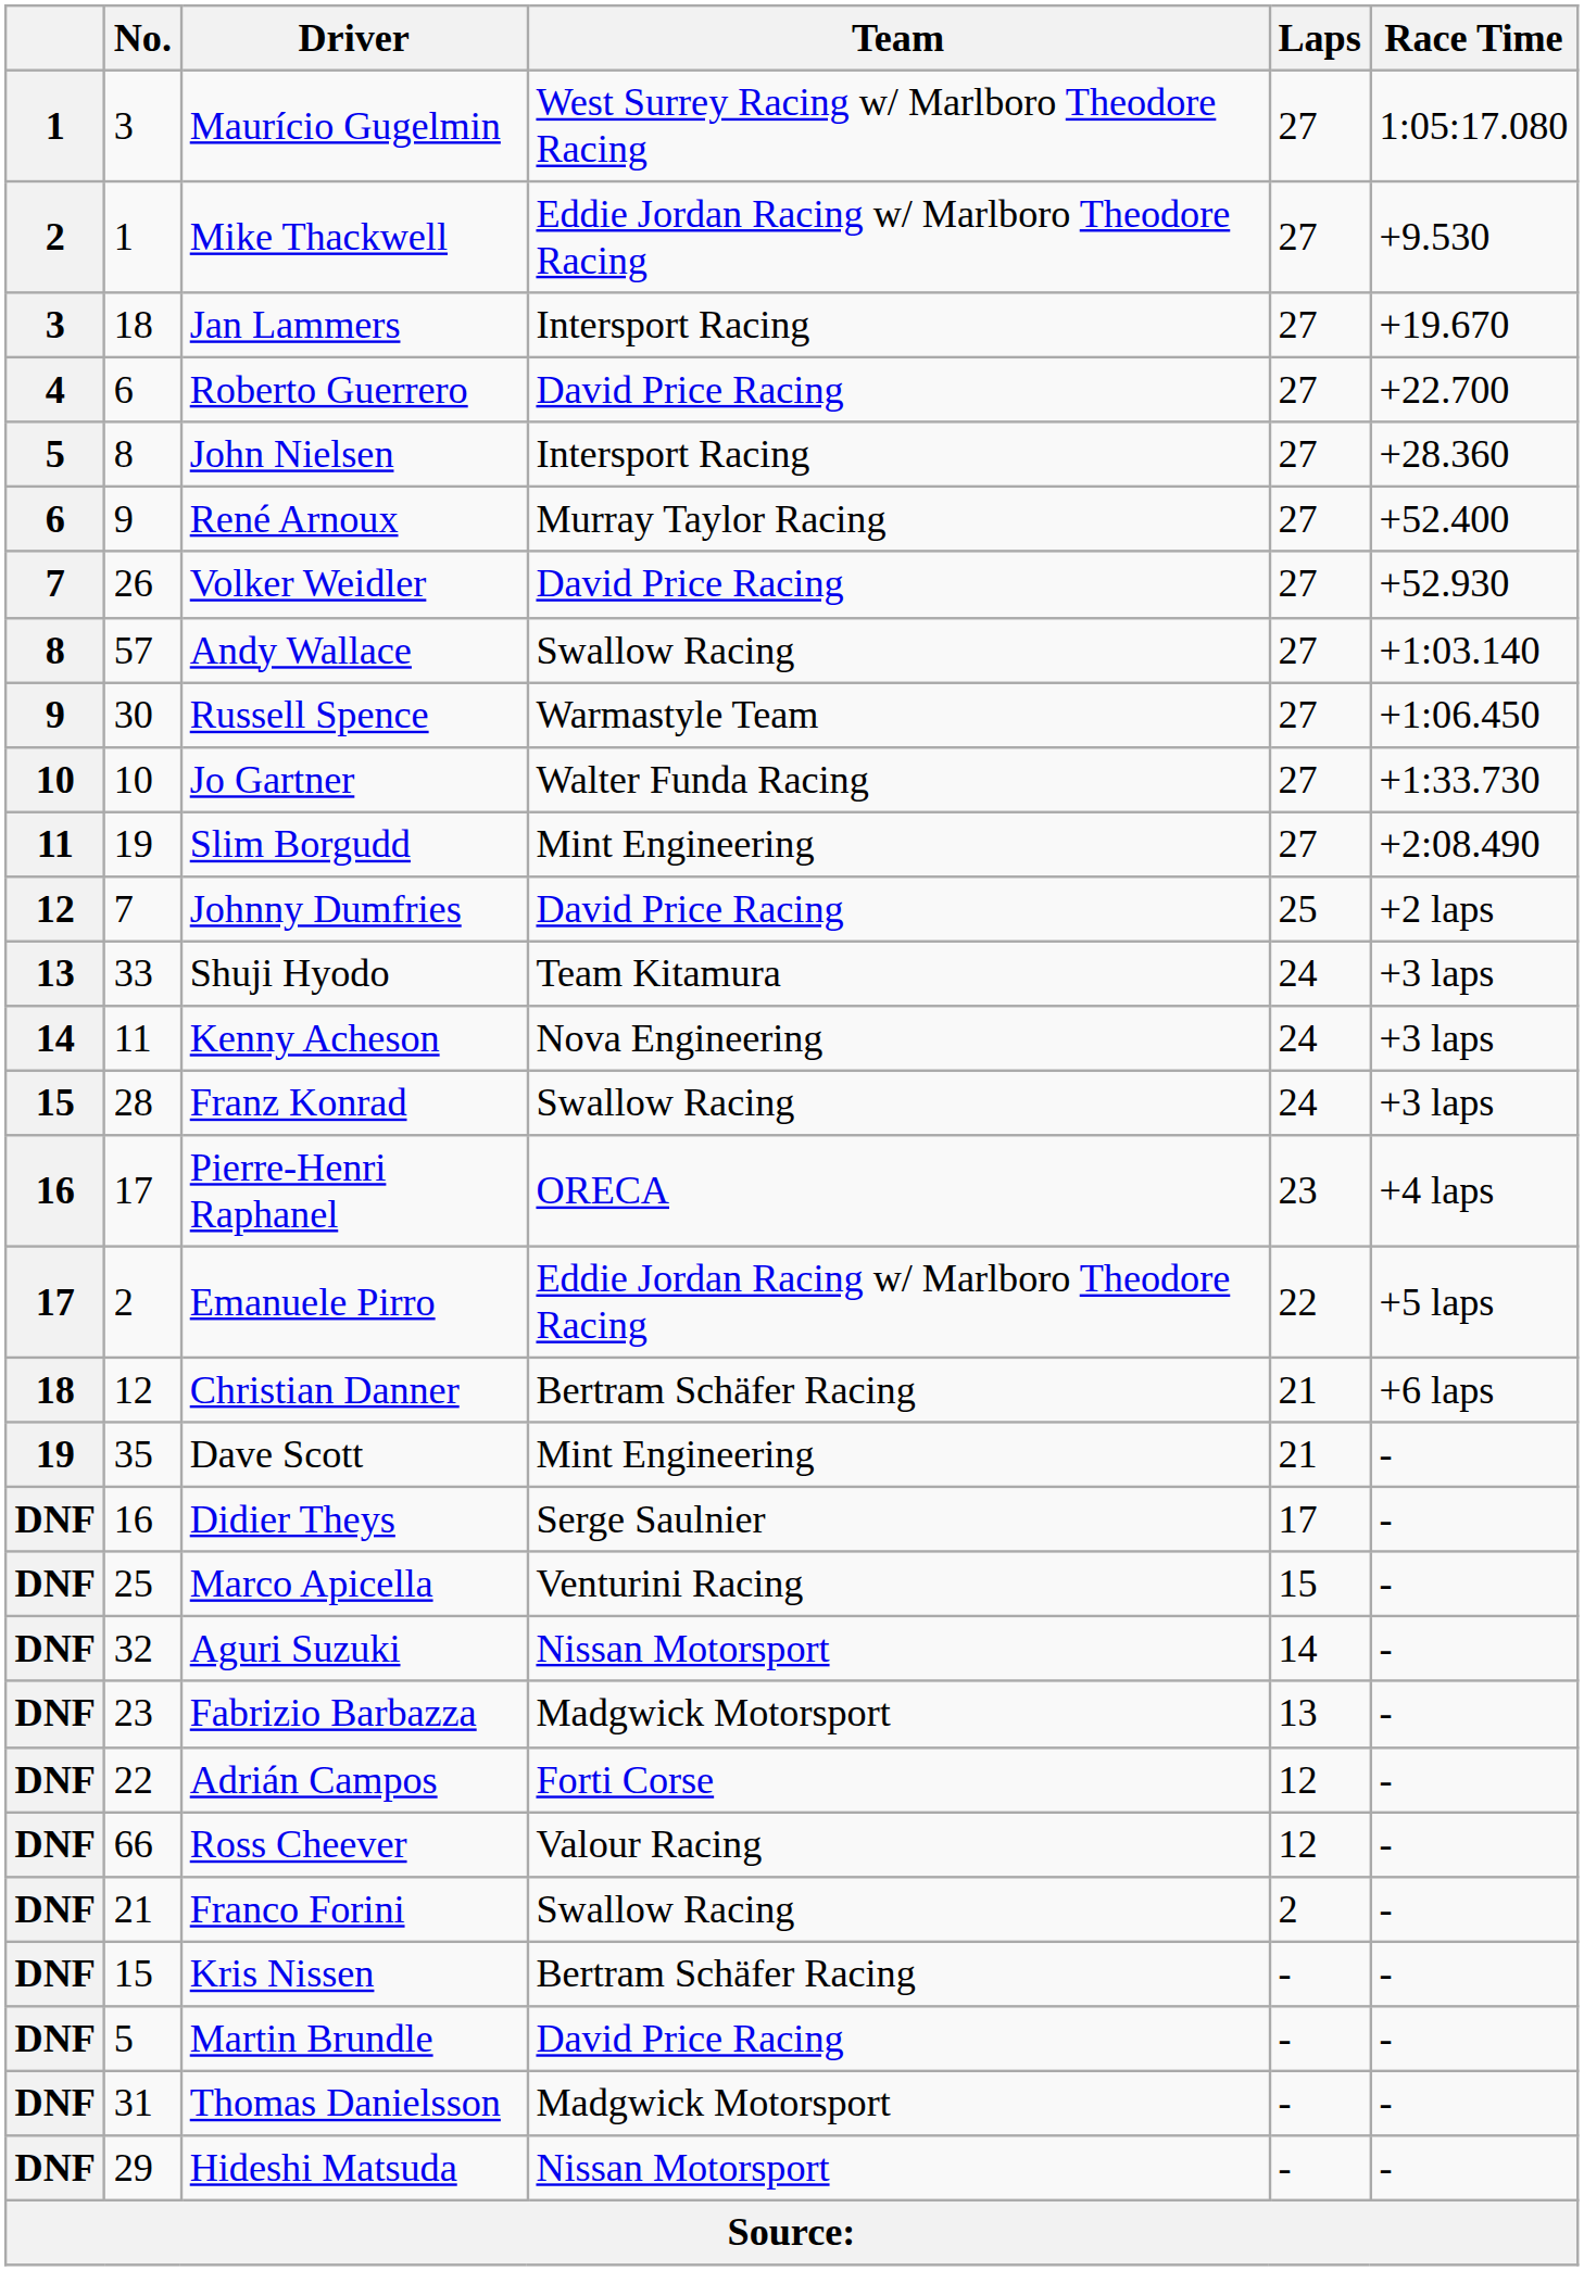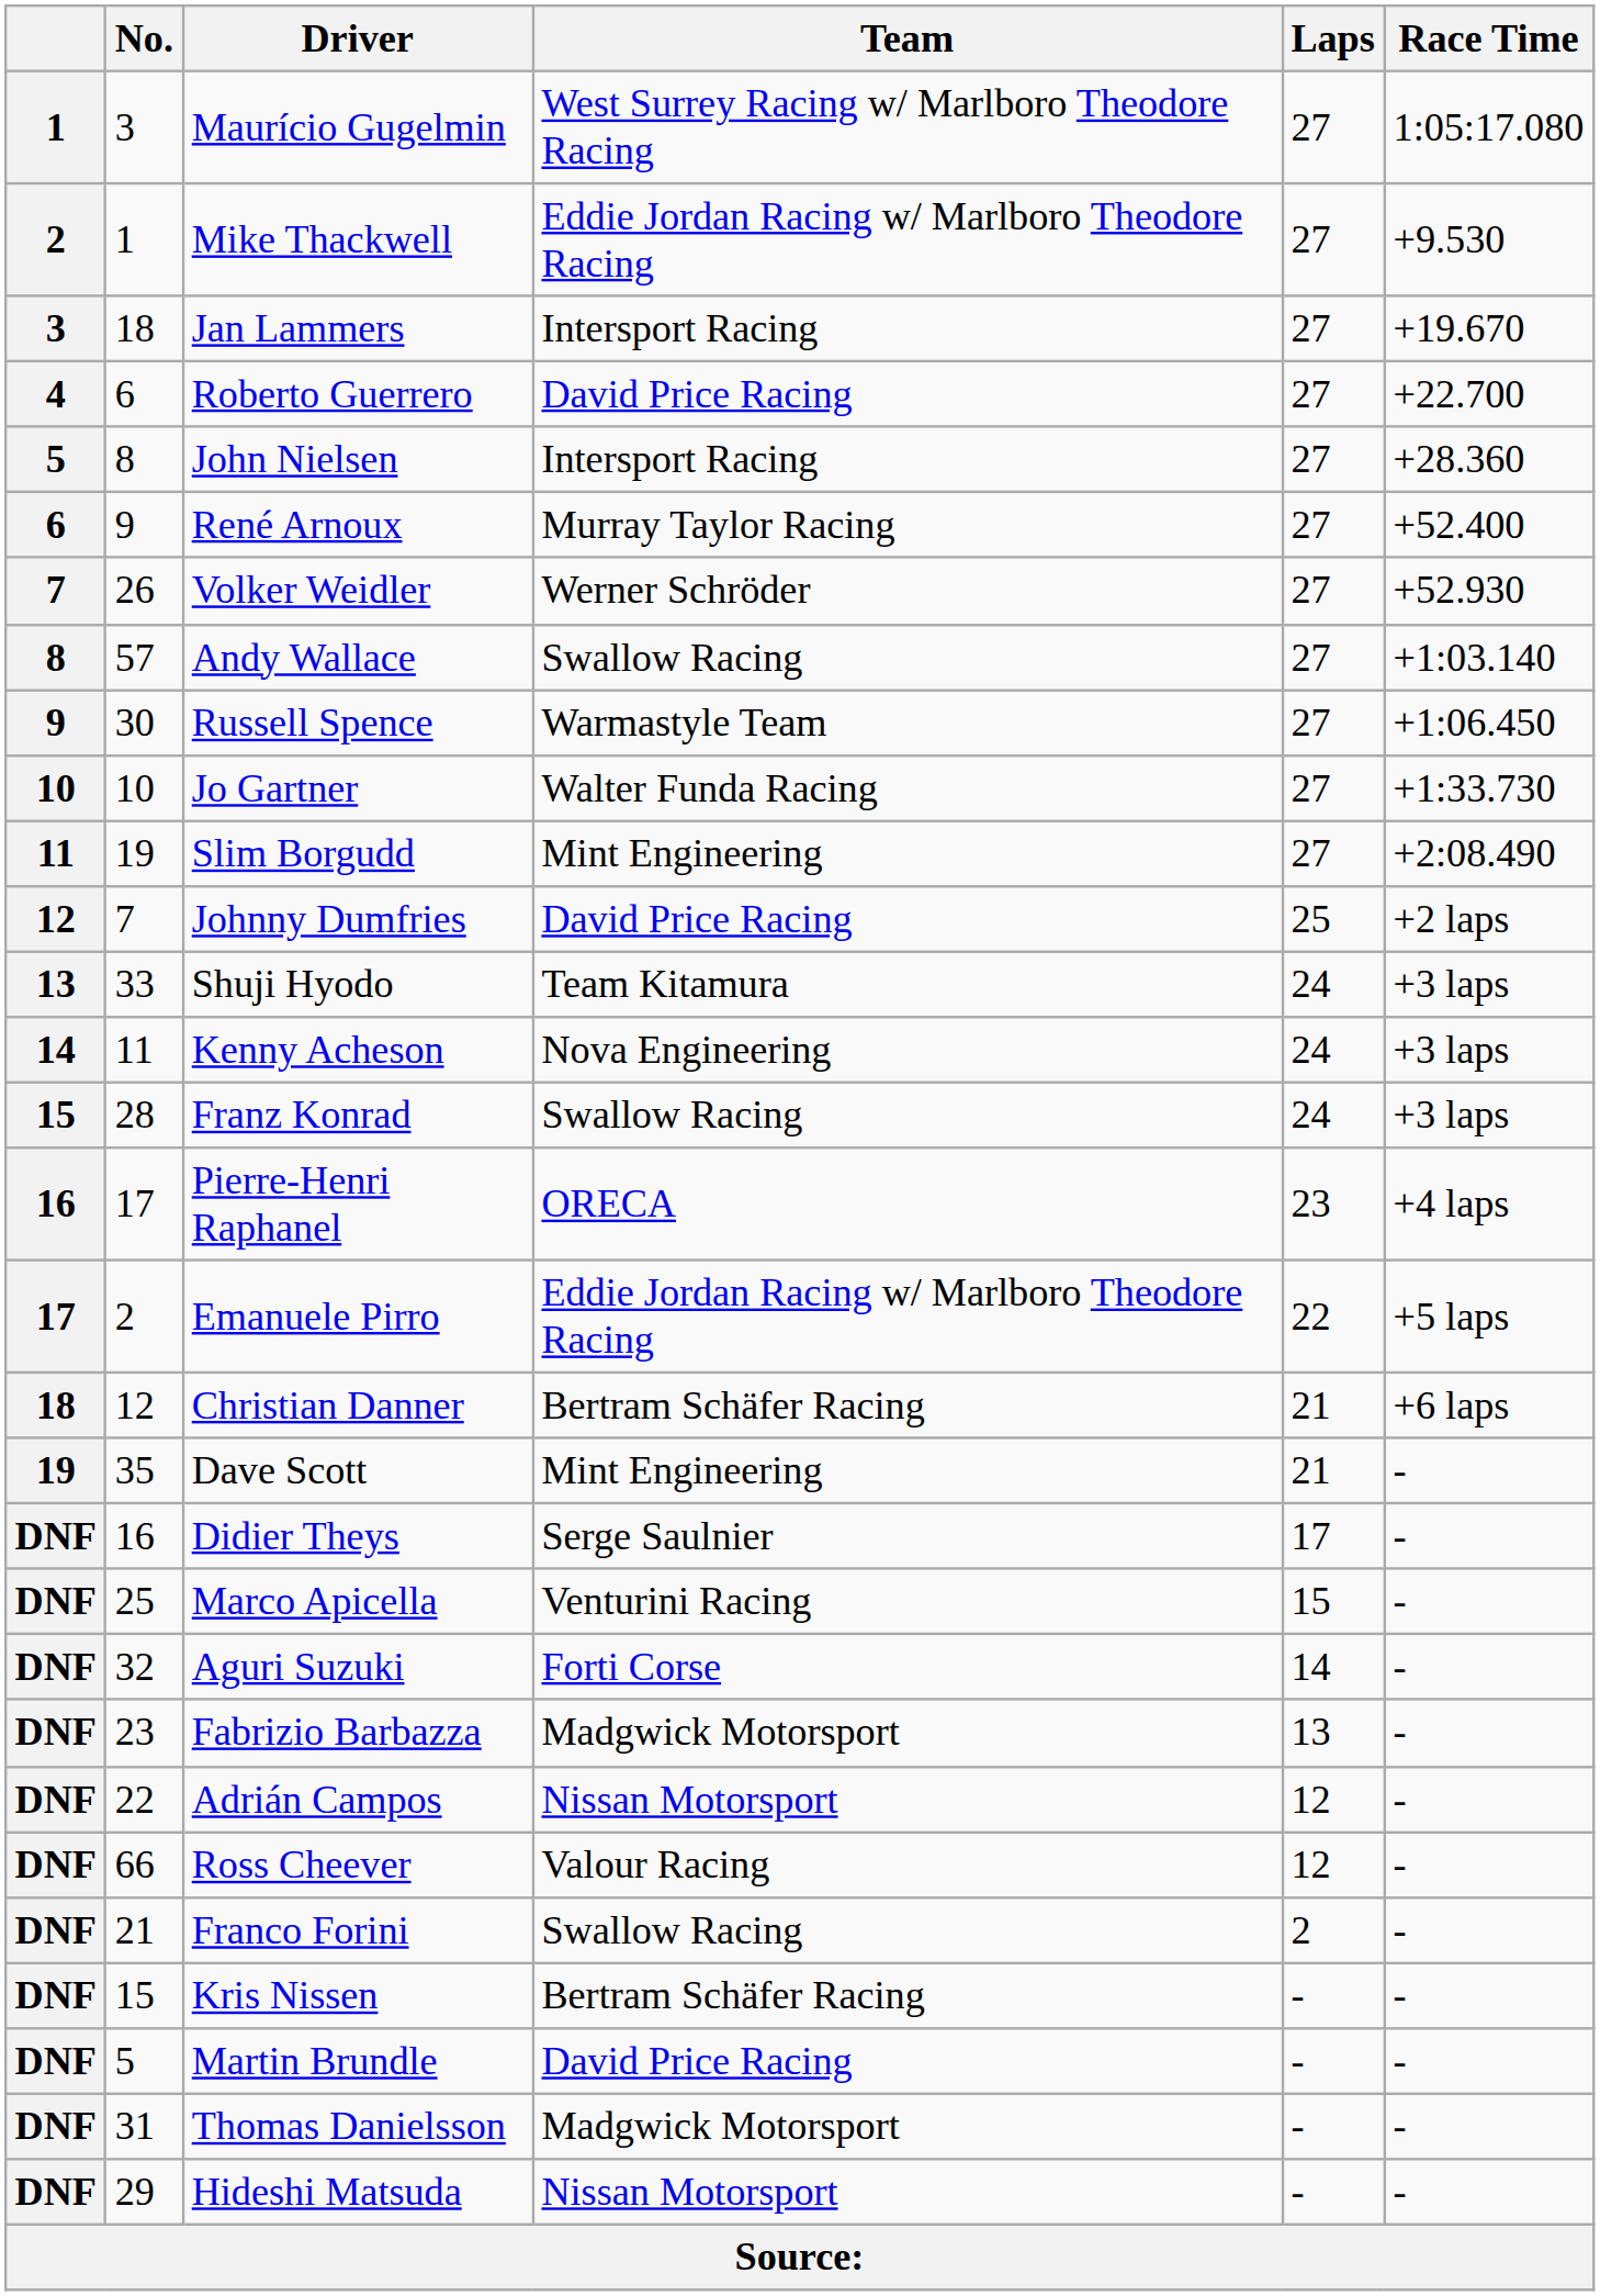Volker Weidler | Team: David Price Racing -> Werner Schröder
Aguri Suzuki | Team: Nissan Motorsport -> Forti Corse
Adrián Campos | Team: Forti Corse -> Nissan Motorsport
